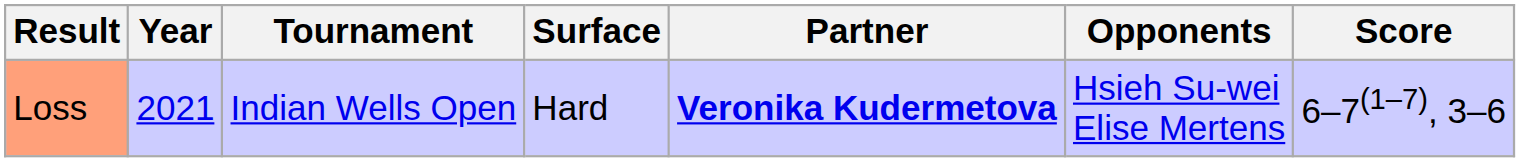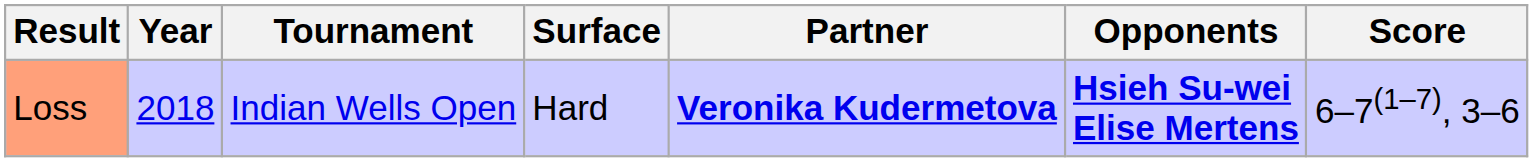Loss | Year: 2021 -> 2018
Loss | Opponents: normal -> bold
